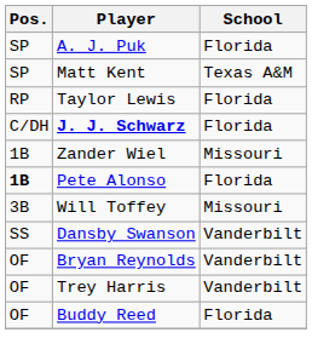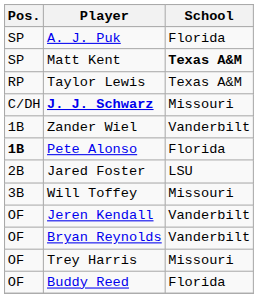Matt Kent | School: normal -> bold
Taylor Lewis | School: Florida -> Texas A&M
J. J. Schwarz | School: Florida -> Missouri
Zander Wiel | School: Missouri -> Vanderbilt
+ row: 2B | Jared Foster | LSU
- row: SS | Dansby Swanson | Vanderbilt
+ row: OF | Jeren Kendall | Vanderbilt
Trey Harris | School: Vanderbilt -> Missouri
